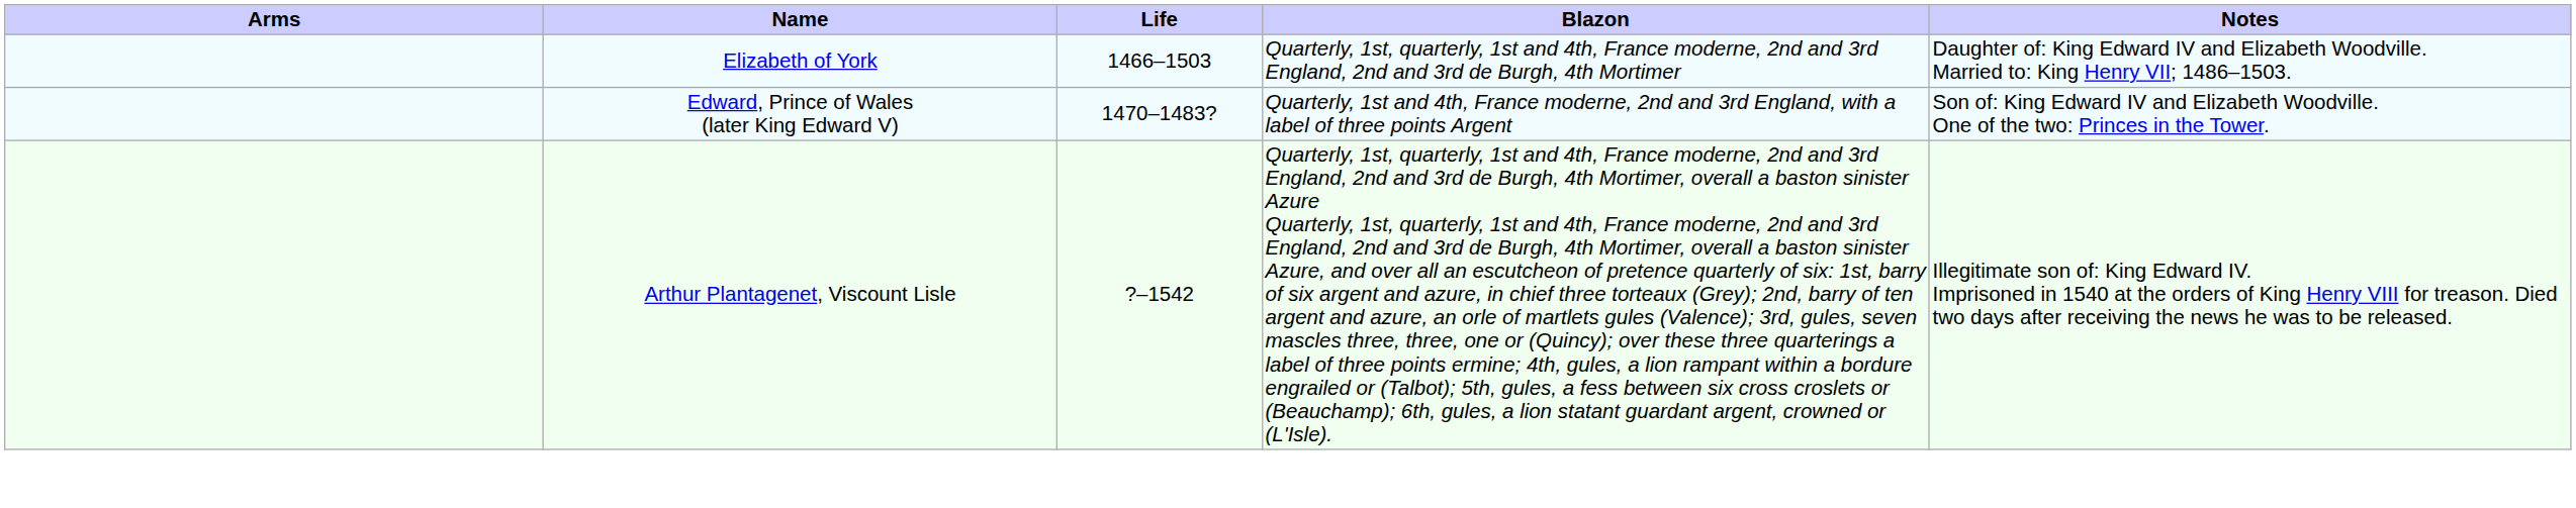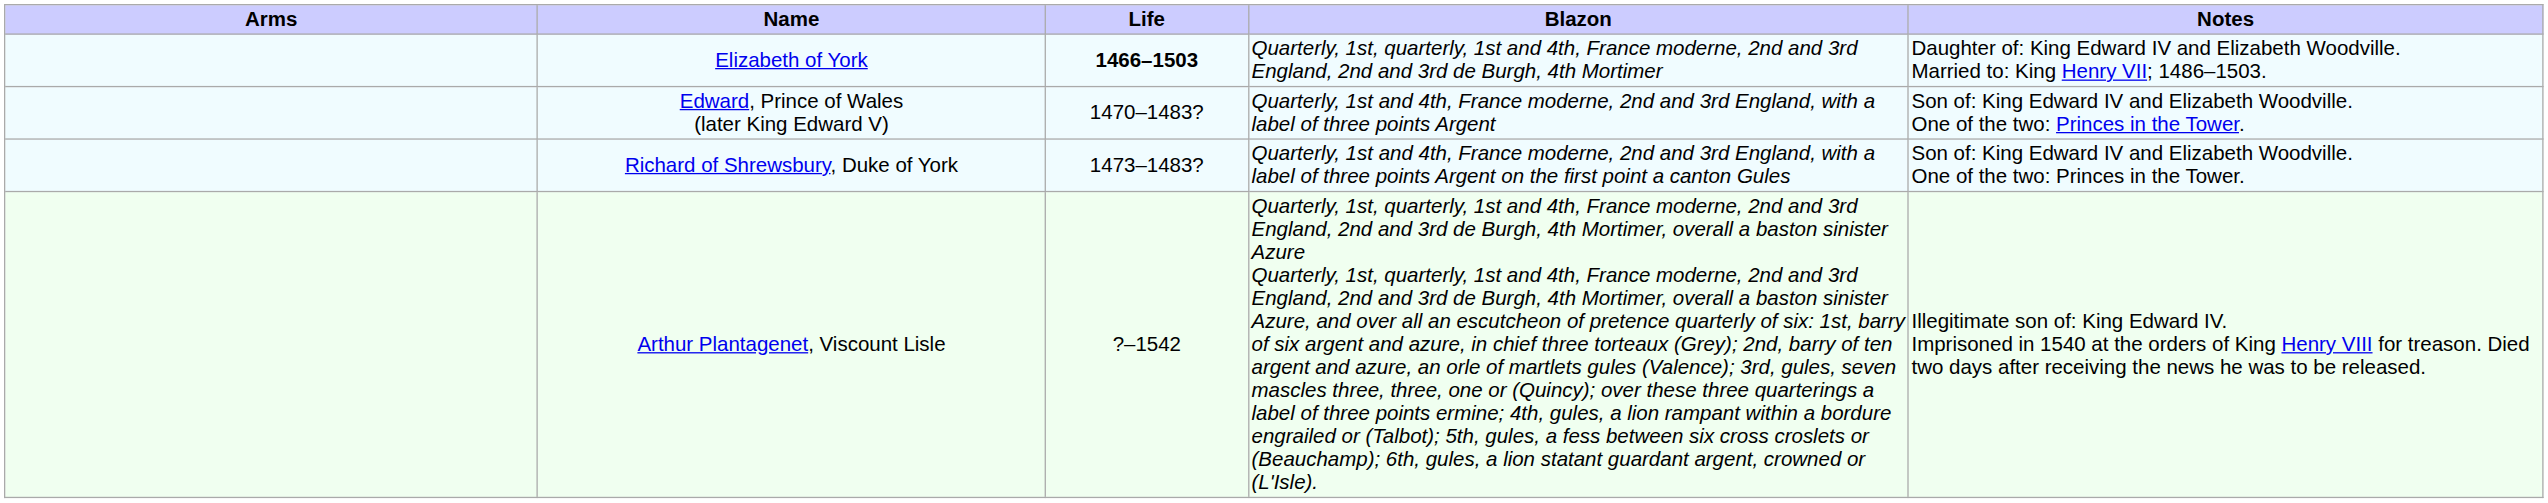Elizabeth of York | Life: normal -> bold
+ row: Richard of Shrewsbury, Duke of York | 1473–1483? | Quarterly, 1st and 4th, France moderne, 2nd and 3rd England, with a label of three points Argent on the first point a canton Gules | Son of: King Edward IV and Elizabeth Woodville. One of the two: Princes in the Tower.
